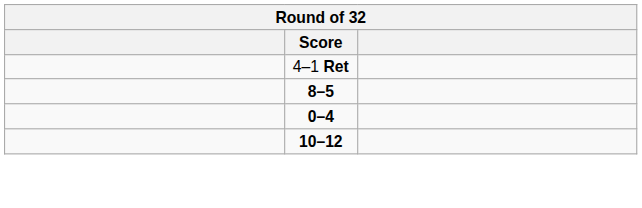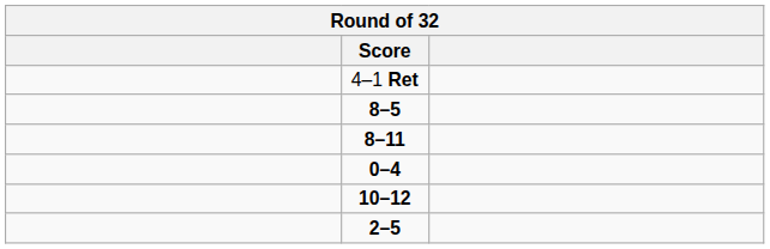+ row: 8–11
+ row: 2–5
